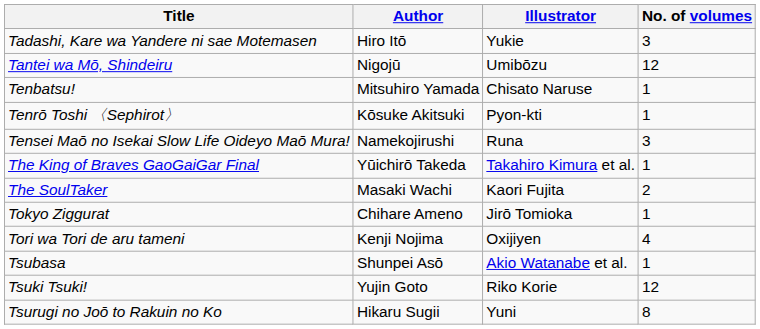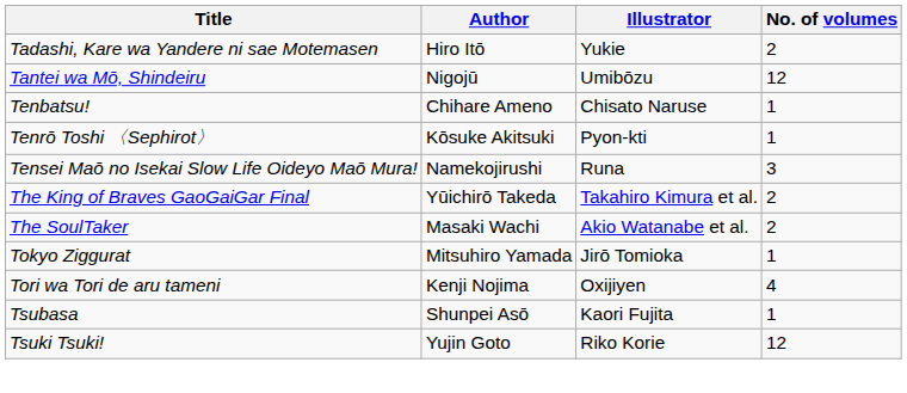Tadashi, Kare wa Yandere ni sae Motemasen | No. of volumes: 3 -> 2
Tenbatsu! | Author: Mitsuhiro Yamada -> Chihare Ameno
The King of Braves GaoGaiGar Final | No. of volumes: 1 -> 2
The SoulTaker | Illustrator: Kaori Fujita -> Akio Watanabe et al.
Tokyo Ziggurat | Author: Chihare Ameno -> Mitsuhiro Yamada
Tsubasa | Illustrator: Akio Watanabe et al. -> Kaori Fujita
- row: Tsurugi no Joō to Rakuin no Ko | Hikaru Sugii | Yuni | 8
